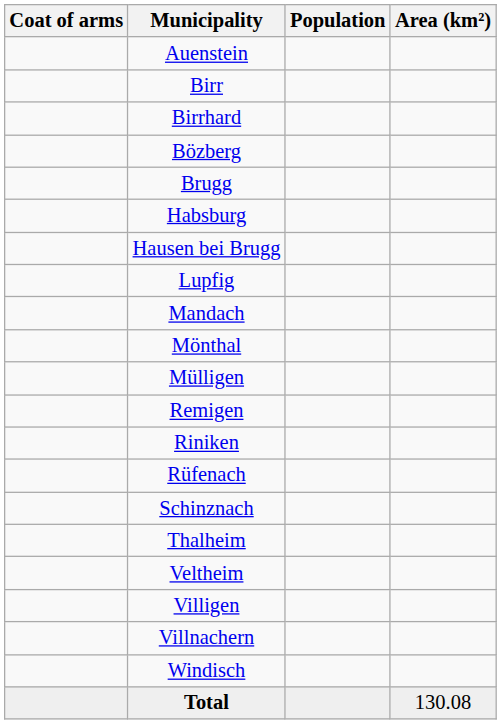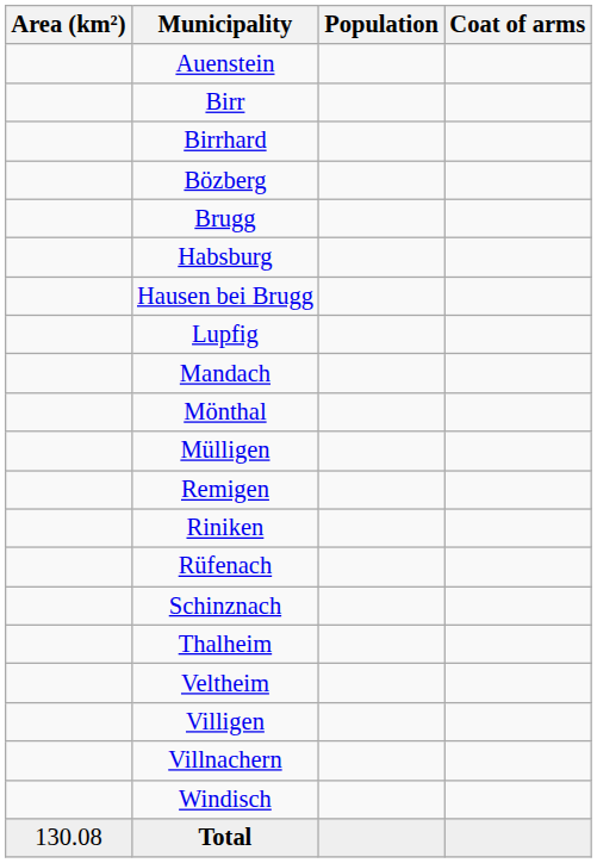columns swapped: Coat of arms <-> Area (km²)
